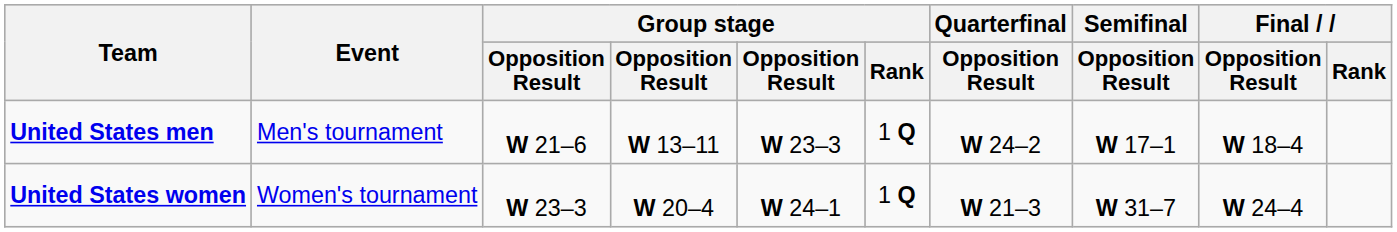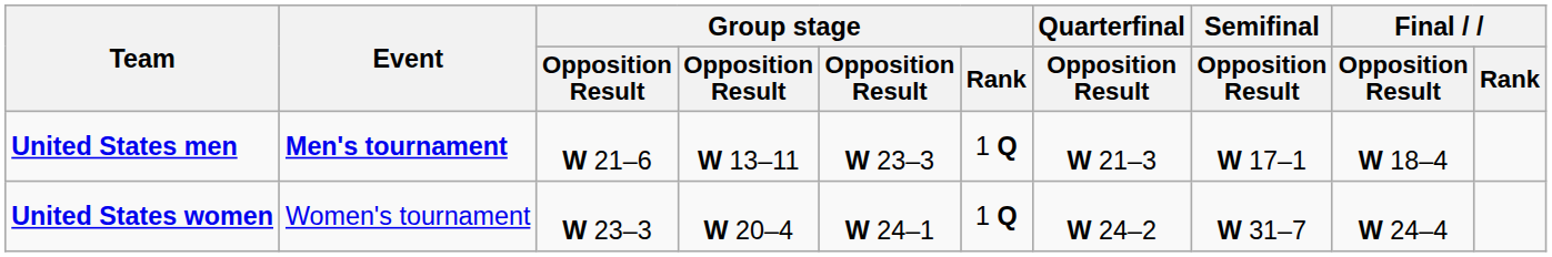United States men | Event: normal -> bold
United States men | Quarterfinal / Opposition Result: W 24–2 -> W 21–3
United States women | Quarterfinal / Opposition Result: W 21–3 -> W 24–2
